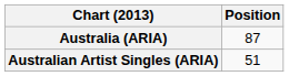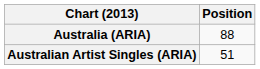Australia (ARIA) | Position: 87 -> 88
